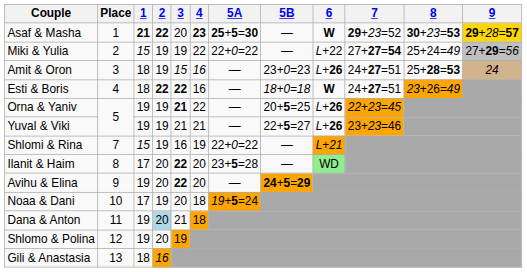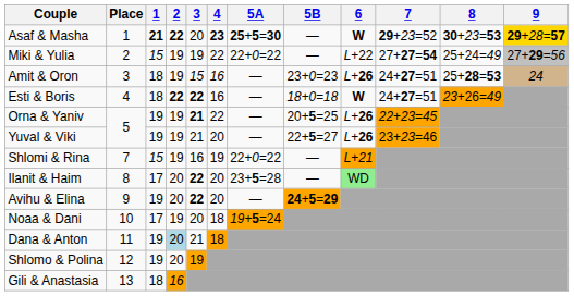Yuval & Viki | 4: 21 -> 20
